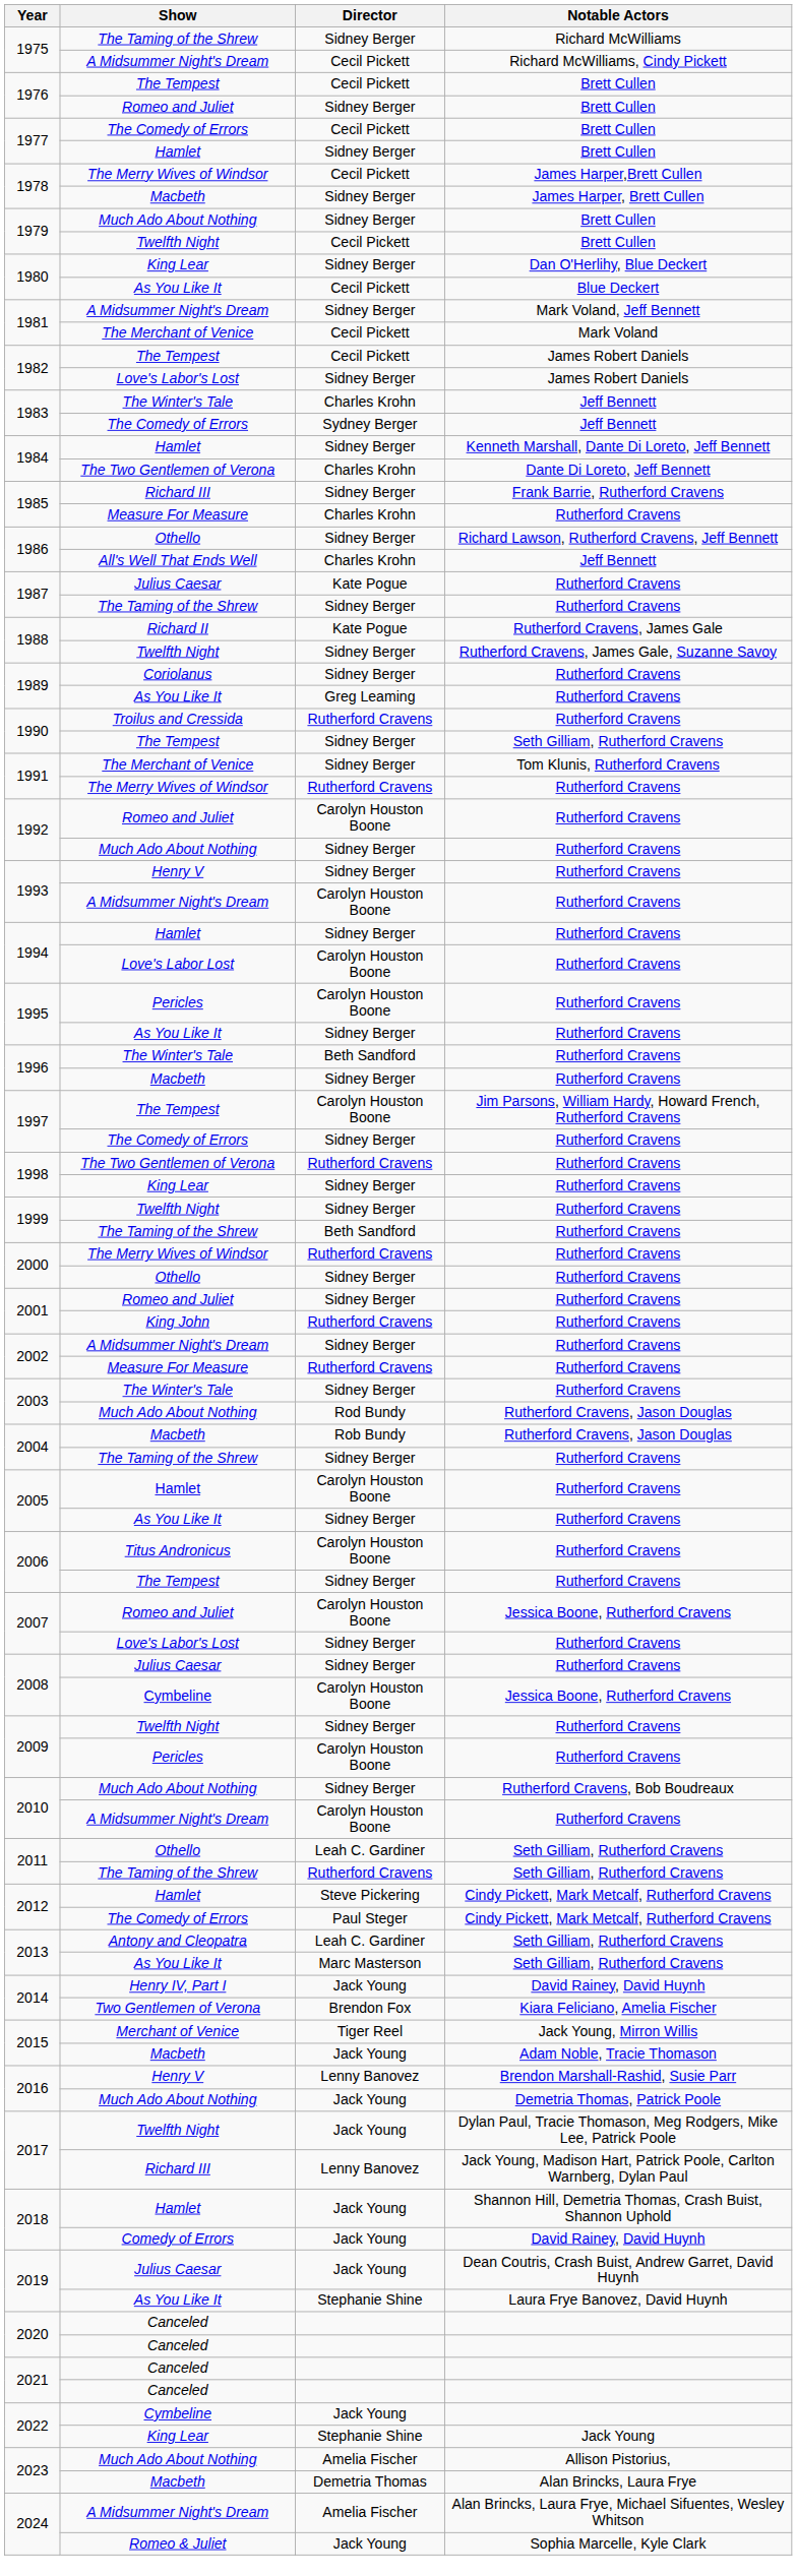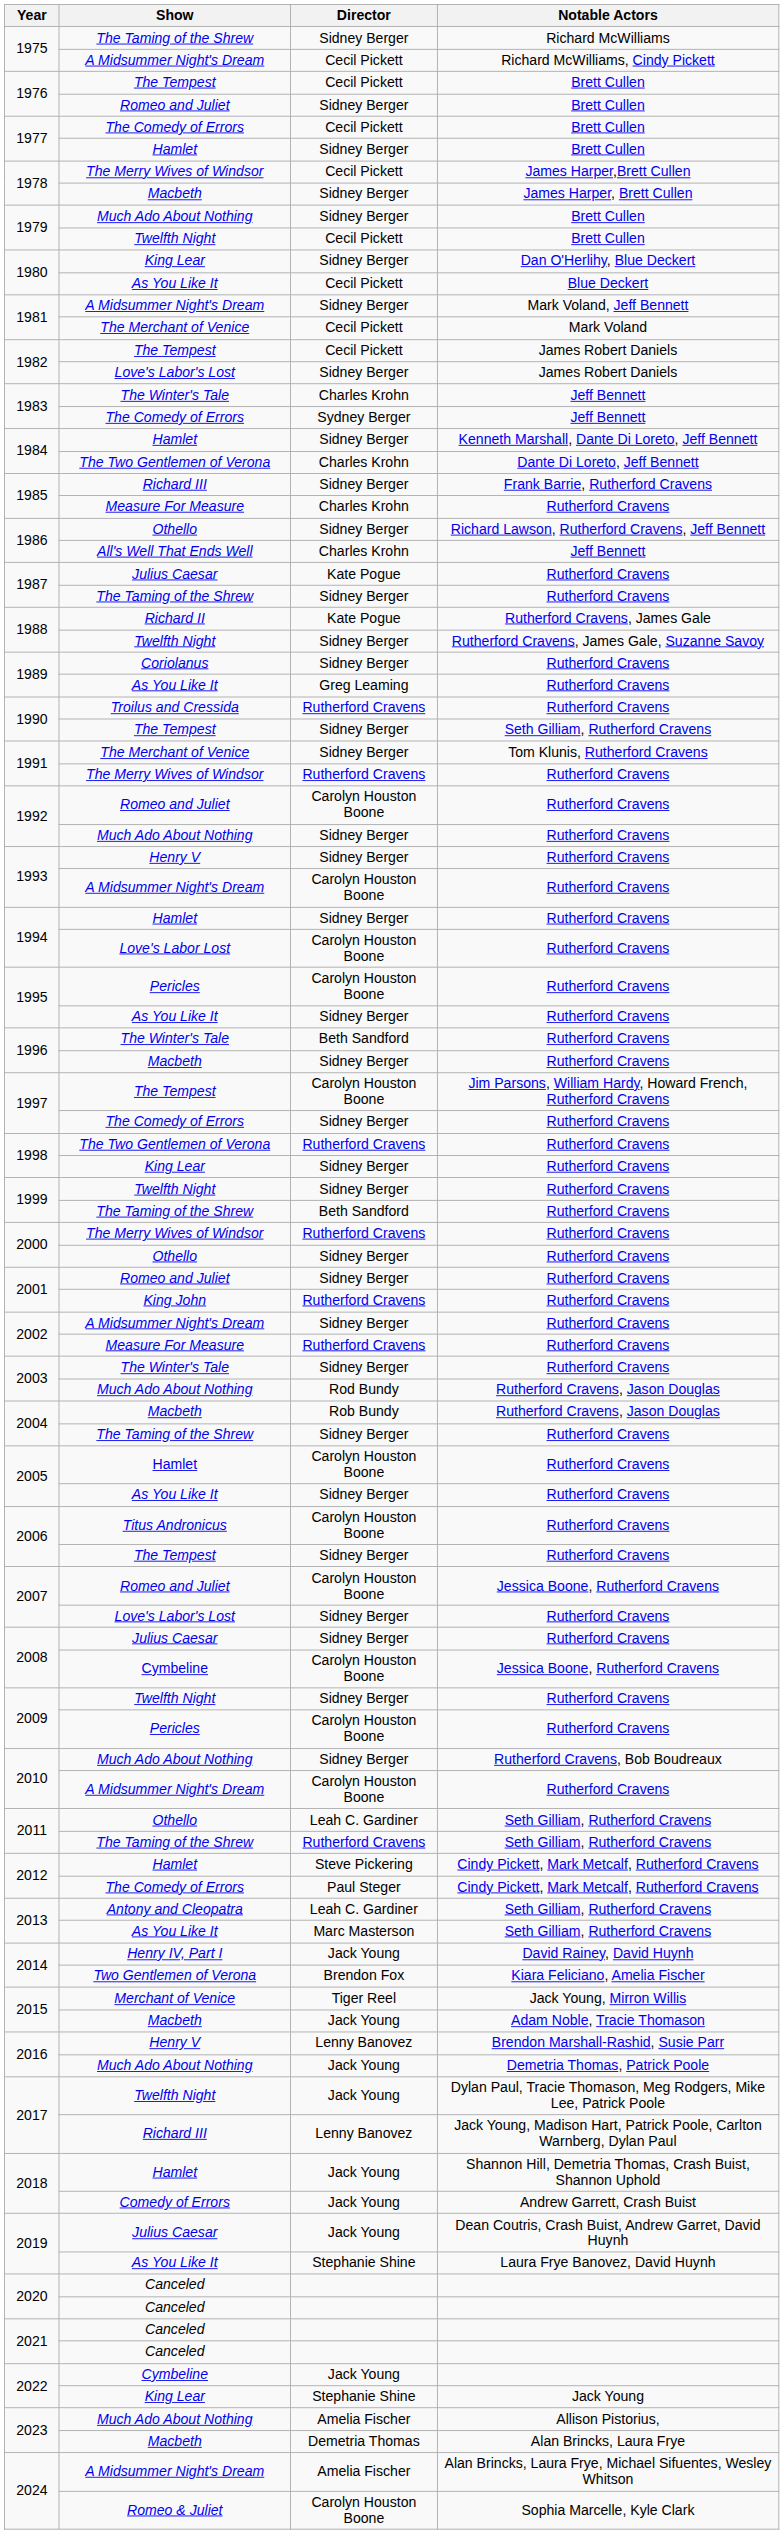2018 / Comedy of Errors | Notable Actors: David Rainey, David Huynh -> Andrew Garrett, Crash Buist
2024 / Romeo & Juliet | Director: Jack Young -> Carolyn Houston Boone
